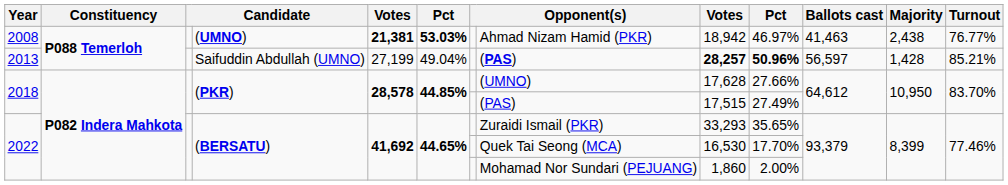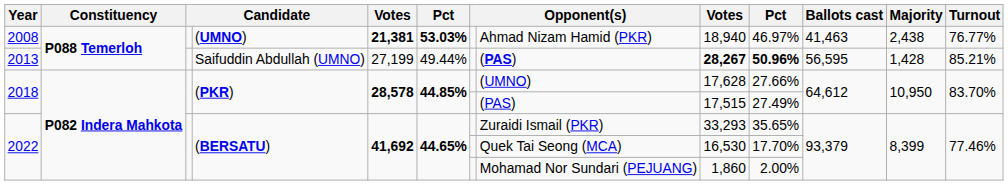2008 | column 9: 18,942 -> 18,940
2013 | column 6: 49.04% -> 49.44%
2013 | column 9: 28,257 -> 28,267
2013 | Ballots cast: 56,597 -> 56,595
